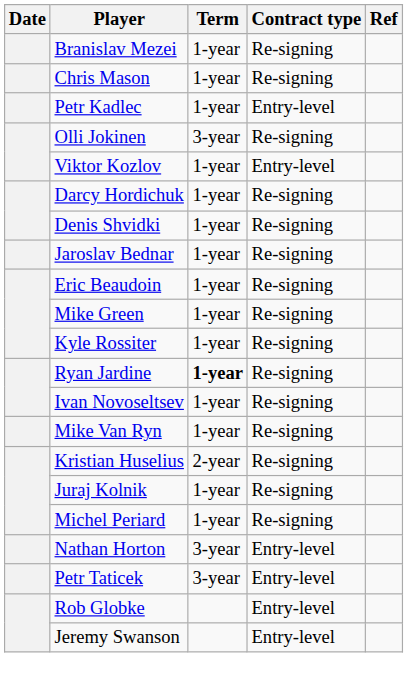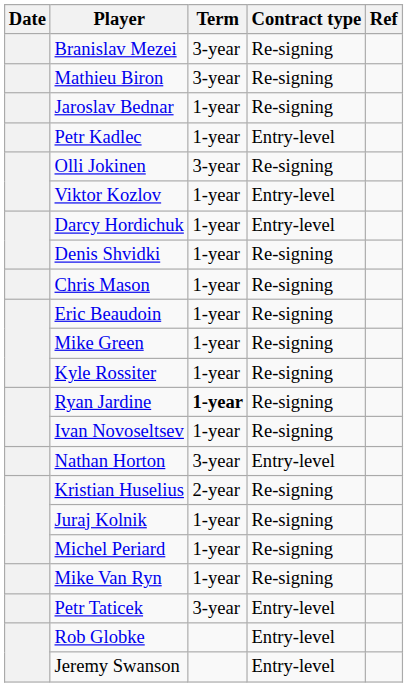Branislav Mezei | Term: 1-year -> 3-year
+ row: Mathieu Biron | 3-year | Re-signing
rows swapped: Chris Mason <-> Jaroslav Bednar
Darcy Hordichuk | Contract type: Re-signing -> Entry-level
rows swapped: Mike Van Ryn <-> Nathan Horton
